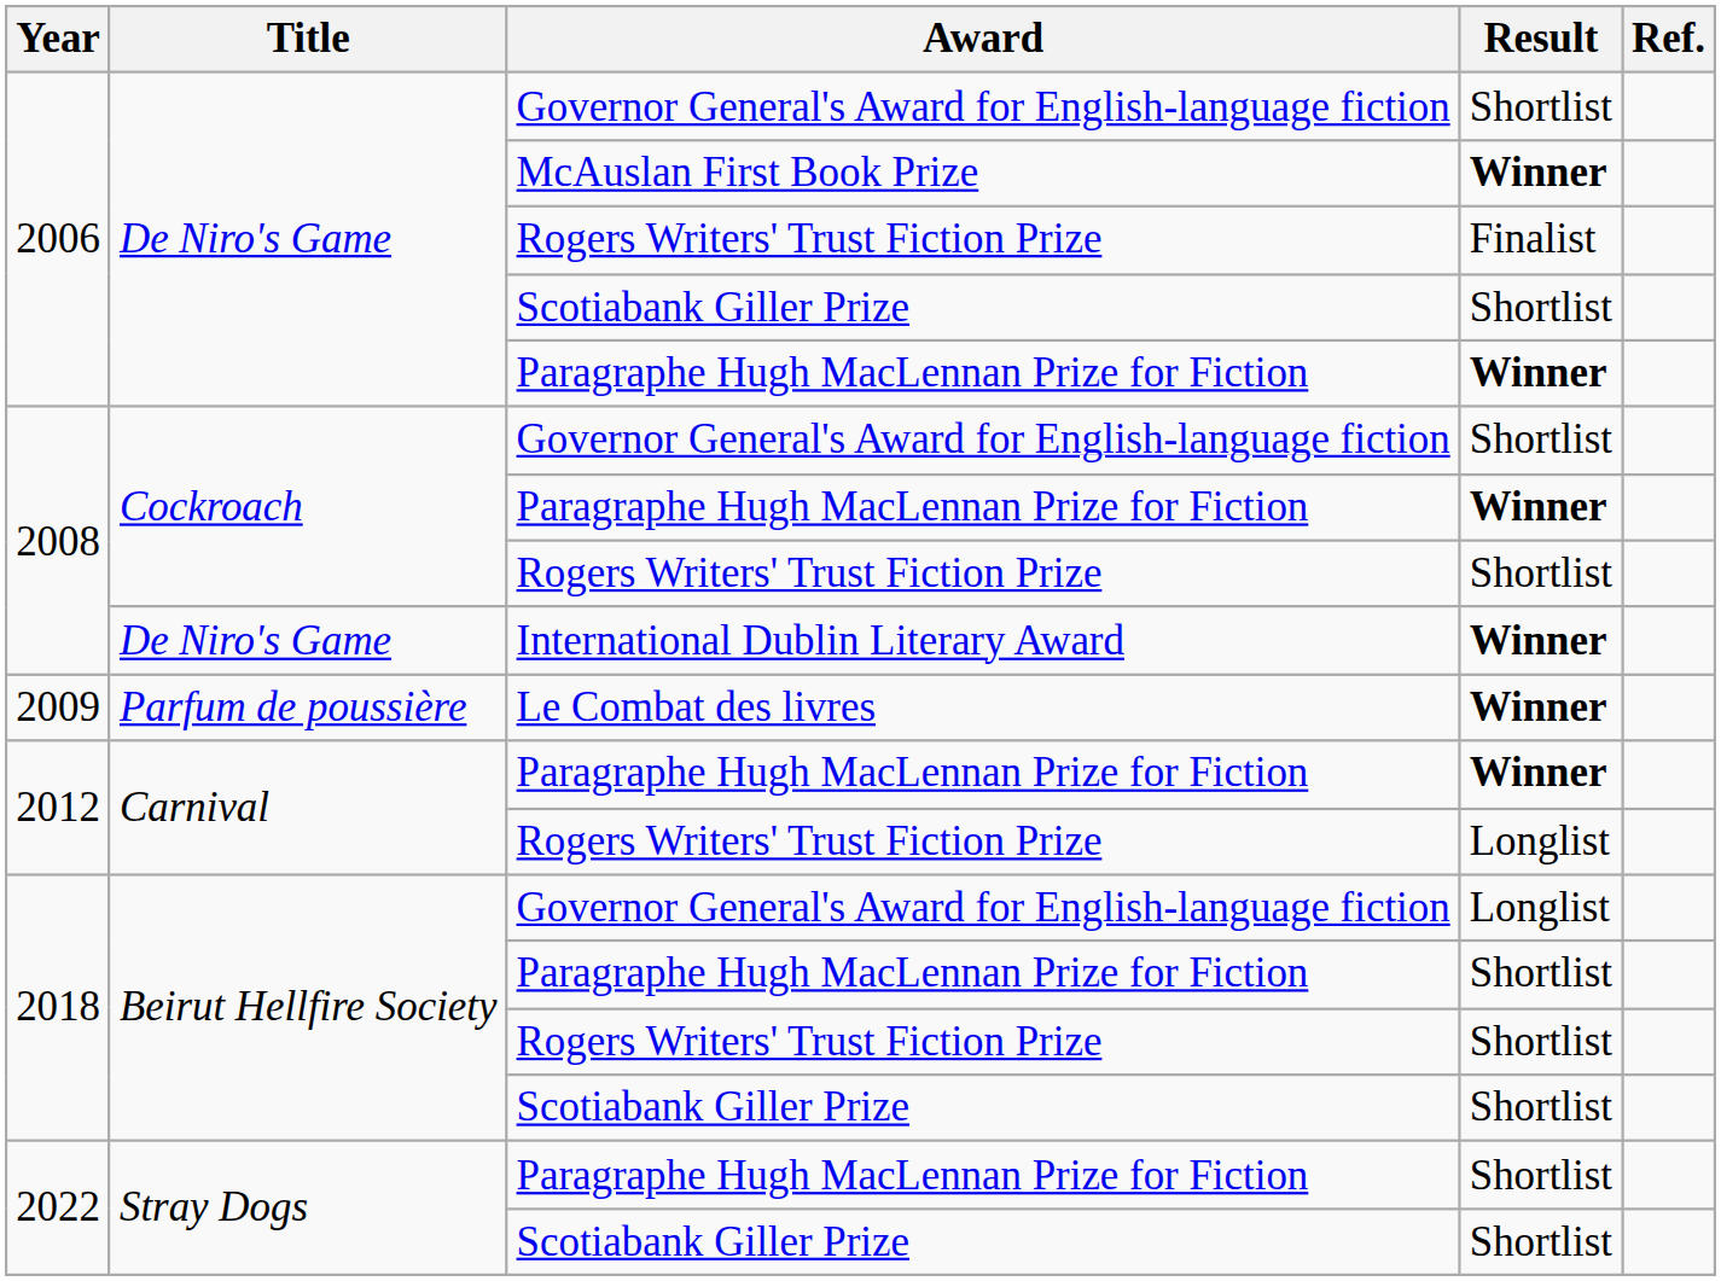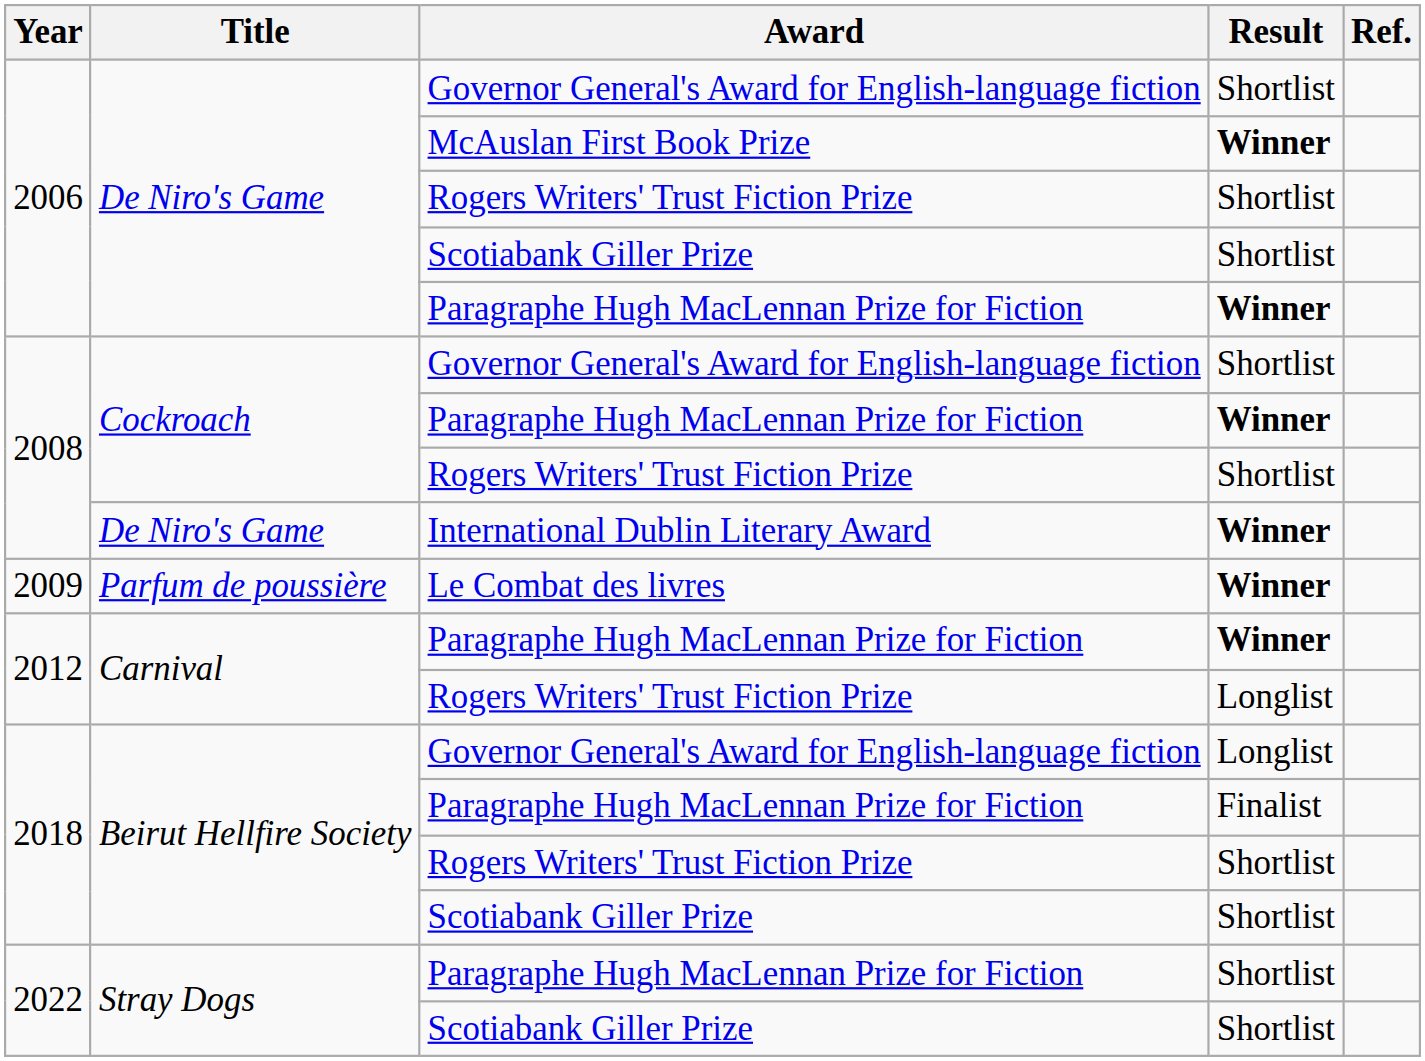2006 / Rogers Writers' Trust Fiction Prize | Result: Finalist -> Shortlist
2018 / Paragraphe Hugh MacLennan Prize for Fiction | Result: Shortlist -> Finalist
